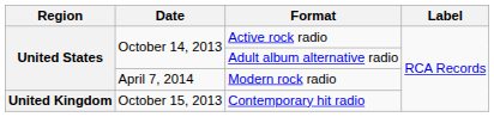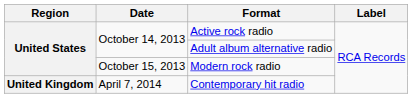Modern rock radio | Date: April 7, 2014 -> October 15, 2013
Contemporary hit radio | Date: October 15, 2013 -> April 7, 2014
